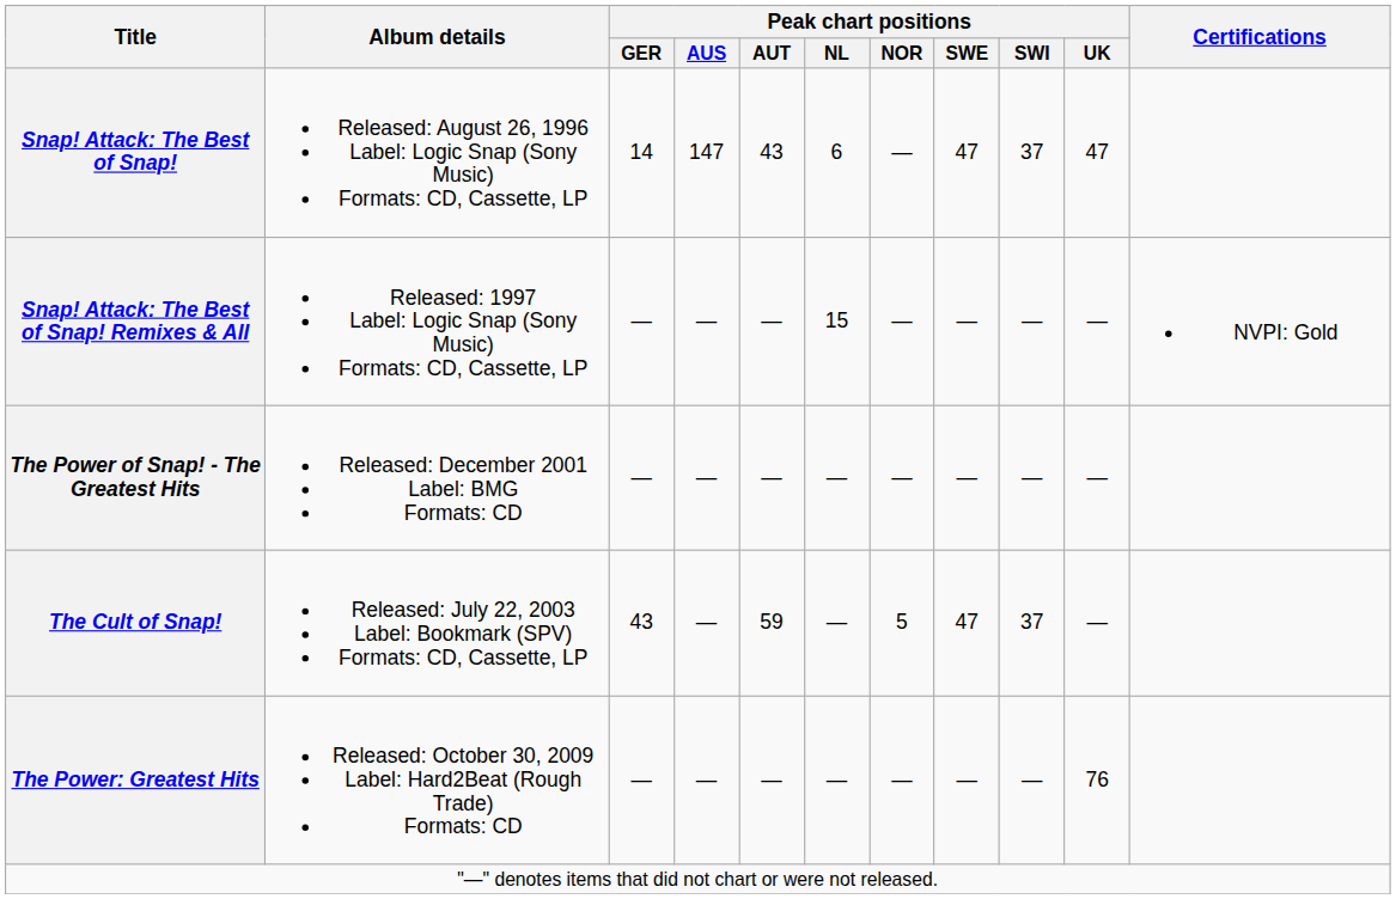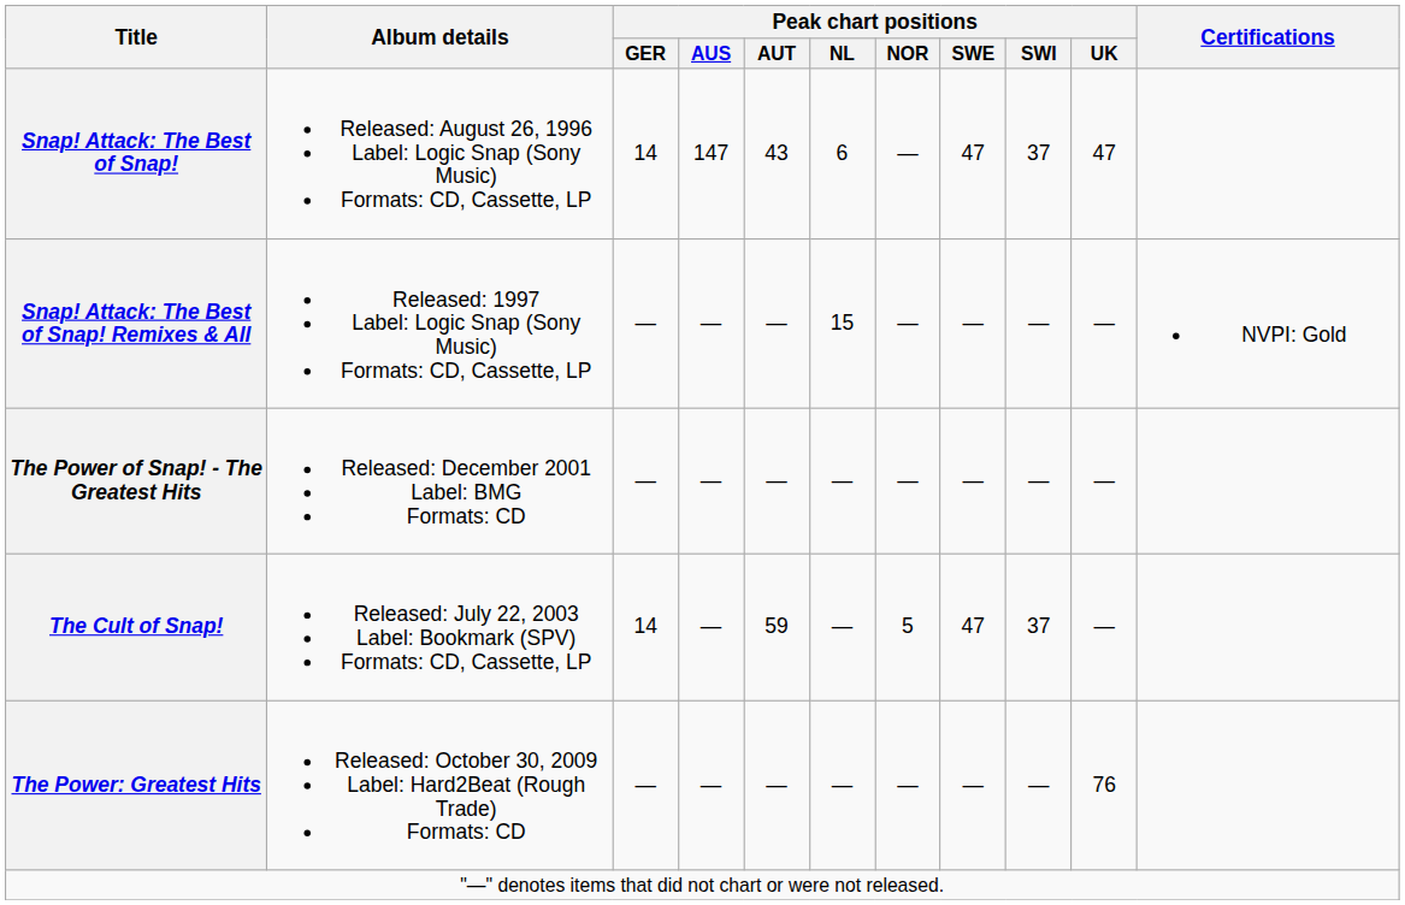The Cult of Snap! | Peak chart positions / GER: 43 -> 14
